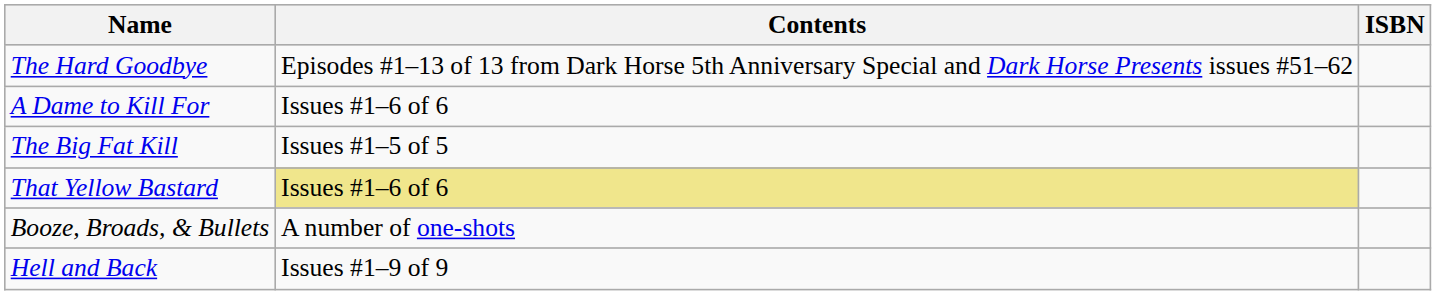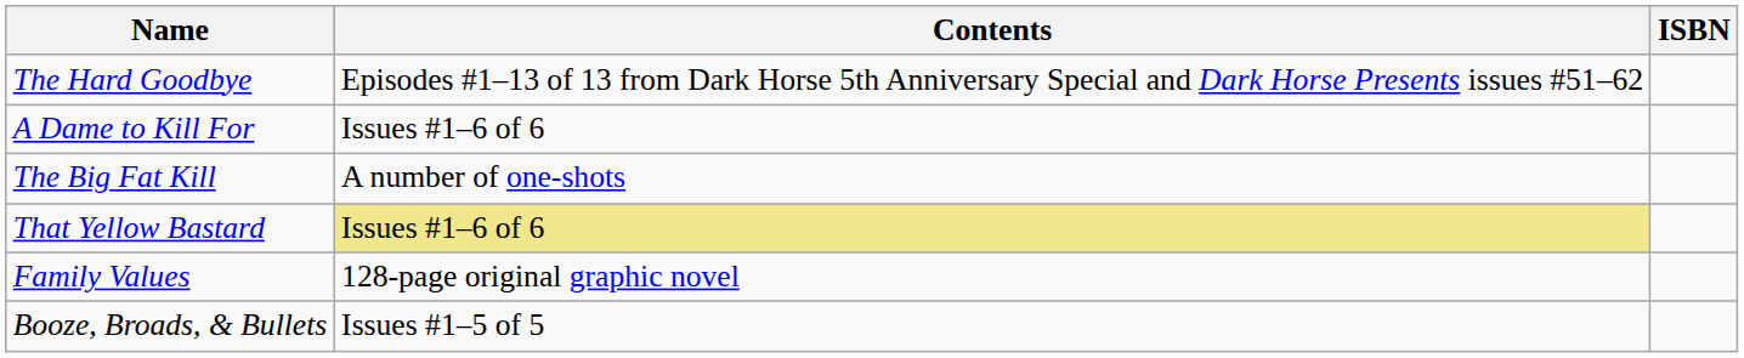The Big Fat Kill | Contents: Issues #1–5 of 5 -> A number of one-shots
+ row: Family Values | 128-page original graphic novel
Booze, Broads, & Bullets | Contents: A number of one-shots -> Issues #1–5 of 5
- row: Hell and Back | Issues #1–9 of 9
